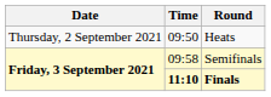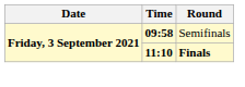- row: Thursday, 2 September 2021 | 09:50 | Heats
Semifinals | Time: normal -> bold
